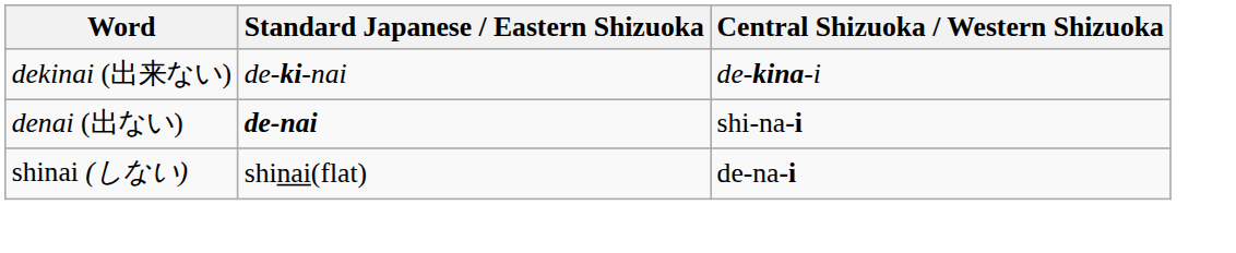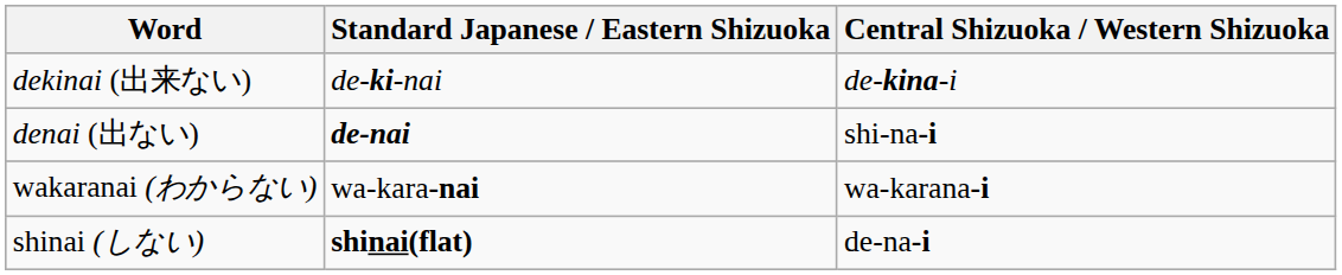+ row: wakaranai (わからない) | wa-kara-nai | wa-karana-i
shinai (しない) | Standard Japanese / Eastern Shizuoka: normal -> bold
